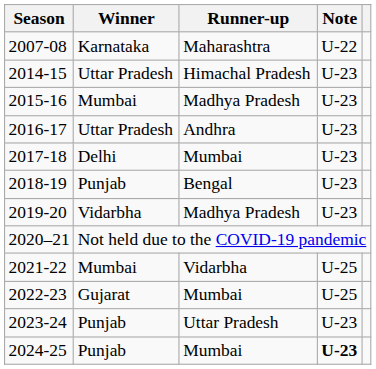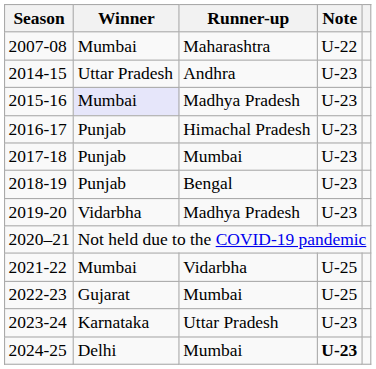2007-08 | Winner: Karnataka -> Mumbai
2014-15 | Runner-up: Himachal Pradesh -> Andhra
2015-16 | Winner: no background -> lavender background
2016-17 | Winner: Uttar Pradesh -> Punjab
2016-17 | Runner-up: Andhra -> Himachal Pradesh
2017-18 | Winner: Delhi -> Punjab
2023-24 | Winner: Punjab -> Karnataka
2024-25 | Winner: Punjab -> Delhi
